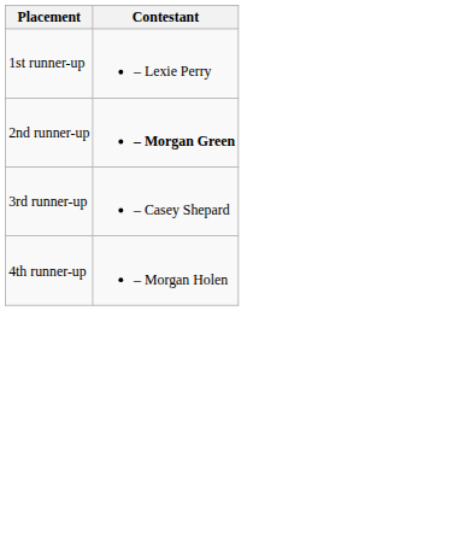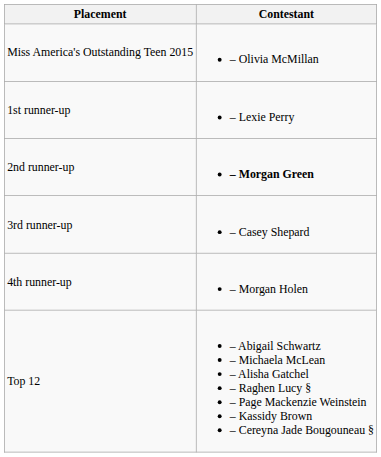+ row: Miss America's Outstanding Teen 2015 | – Olivia McMillan
+ row: Top 12 | – Abigail Schwartz – Michaela McLean – Alisha Gatchel – Raghen Lucy § – Page Mackenzie Weinstein – Kassidy Brown – Cereyna Jade Bougouneau §
